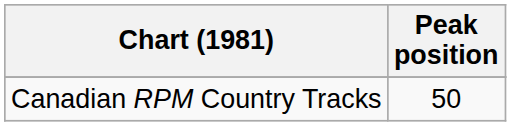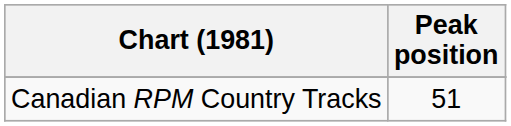Canadian RPM Country Tracks | Peak position: 50 -> 51
